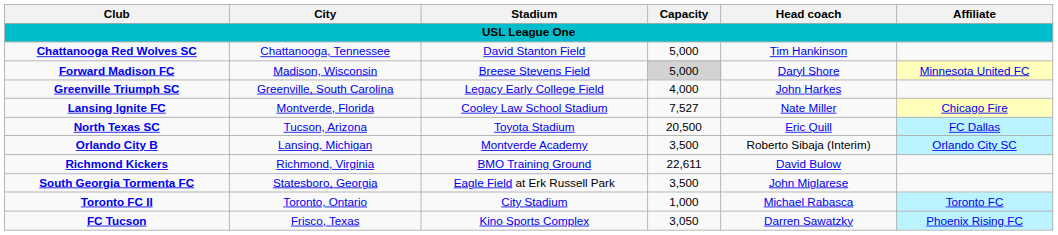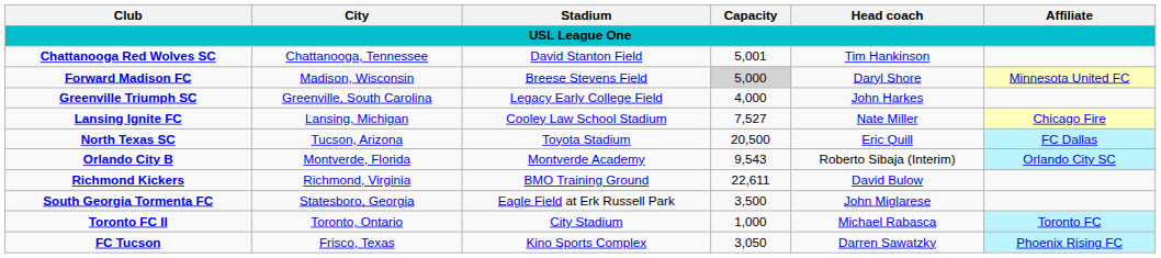Chattanooga Red Wolves SC | Capacity: 5,000 -> 5,001
Lansing Ignite FC | City: Montverde, Florida -> Lansing, Michigan
Orlando City B | City: Lansing, Michigan -> Montverde, Florida
Orlando City B | Capacity: 3,500 -> 9,543
